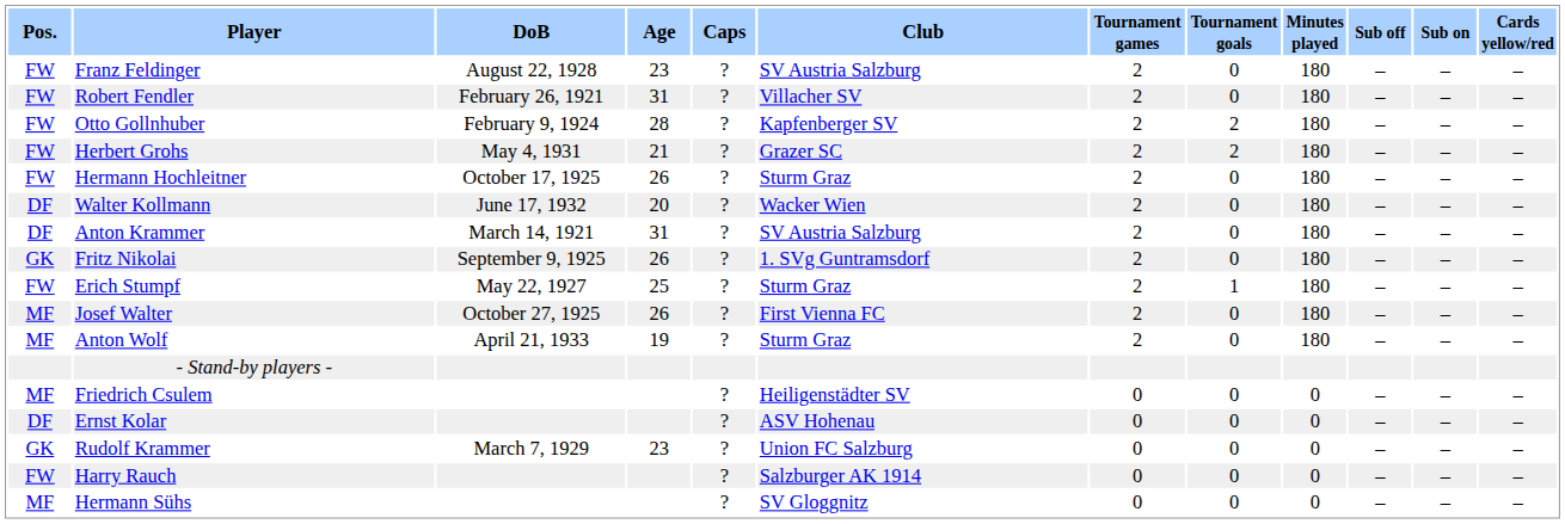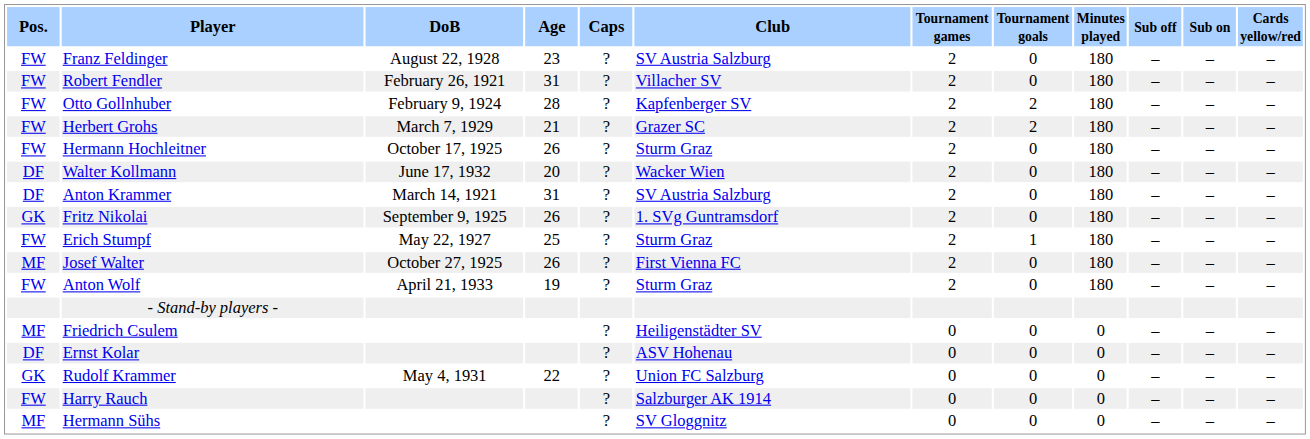Herbert Grohs | DoB: May 4, 1931 -> March 7, 1929
Anton Wolf | Pos.: MF -> FW
Rudolf Krammer | DoB: March 7, 1929 -> May 4, 1931
Rudolf Krammer | Age: 23 -> 22
